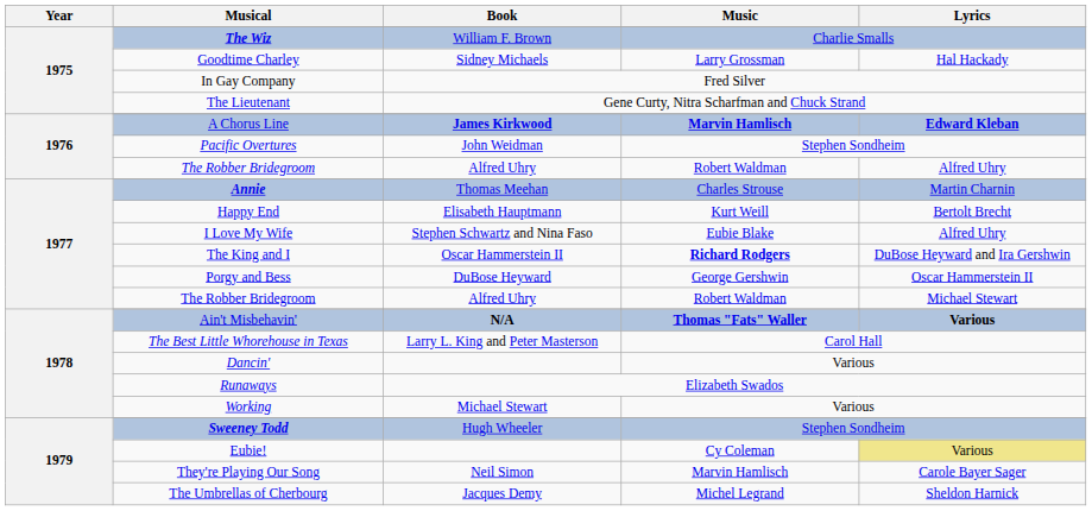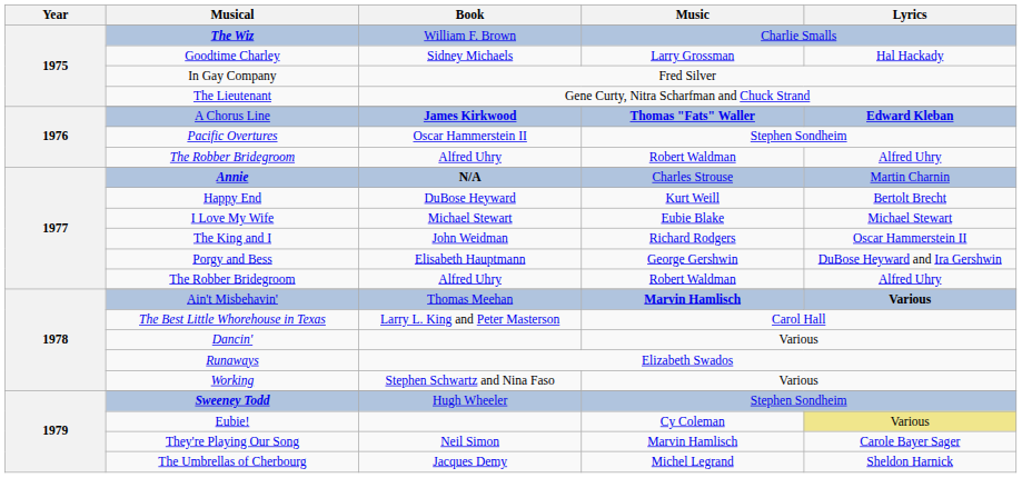A Chorus Line | Music: Marvin Hamlisch -> Thomas "Fats" Waller
Pacific Overtures | Book: John Weidman -> Oscar Hammerstein II
Annie | Book: Thomas Meehan -> N/A
Happy End | Book: Elisabeth Hauptmann -> DuBose Heyward
I Love My Wife | Book: Stephen Schwartz and Nina Faso -> Michael Stewart
I Love My Wife | Lyrics: Alfred Uhry -> Michael Stewart
The King and I | Book: Oscar Hammerstein II -> John Weidman
The King and I | Music: bold -> normal
The King and I | Lyrics: DuBose Heyward and Ira Gershwin -> Oscar Hammerstein II
Porgy and Bess | Book: DuBose Heyward -> Elisabeth Hauptmann
Porgy and Bess | Lyrics: Oscar Hammerstein II -> DuBose Heyward and Ira Gershwin
1977 / The Robber Bridegroom | Lyrics: Michael Stewart -> Alfred Uhry
Ain't Misbehavin' | Book: N/A -> Thomas Meehan
Ain't Misbehavin' | Music: Thomas "Fats" Waller -> Marvin Hamlisch
Working | Book: Michael Stewart -> Stephen Schwartz and Nina Faso
